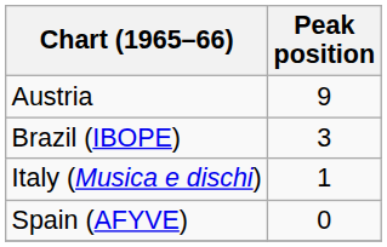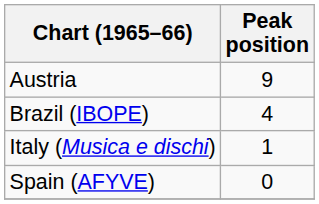Brazil (IBOPE) | Peak position: 3 -> 4
